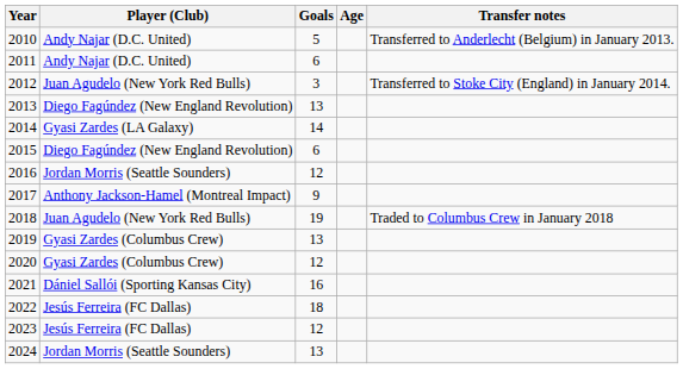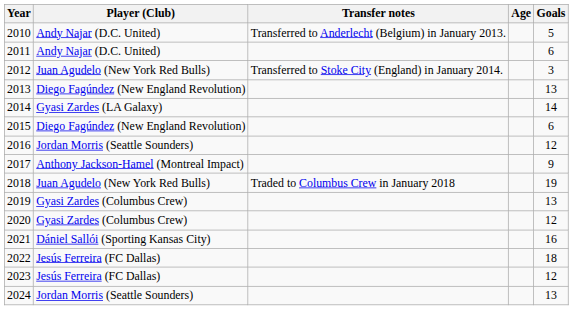columns swapped: Goals <-> Transfer notes
